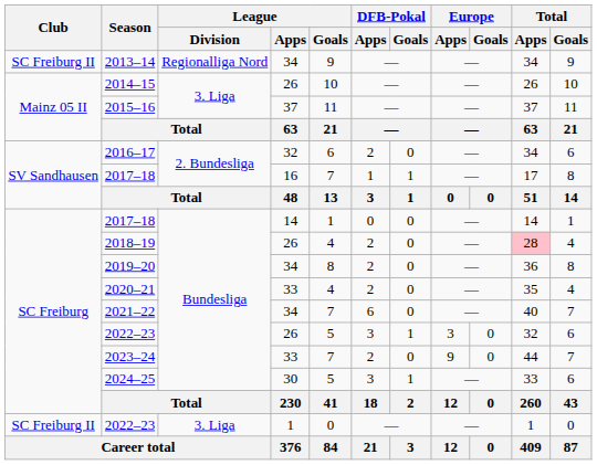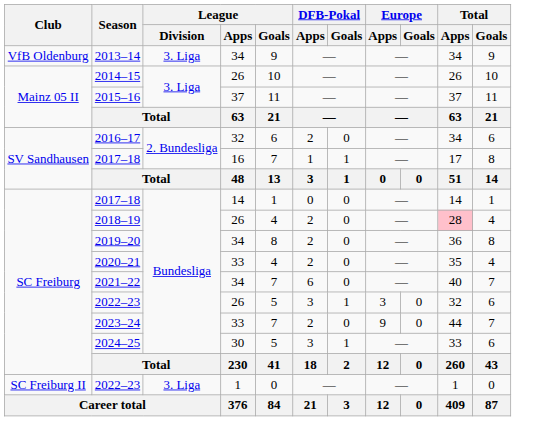2013–14 | Club: SC Freiburg II -> VfB Oldenburg
2013–14 | League / Division: Regionalliga Nord -> 3. Liga
